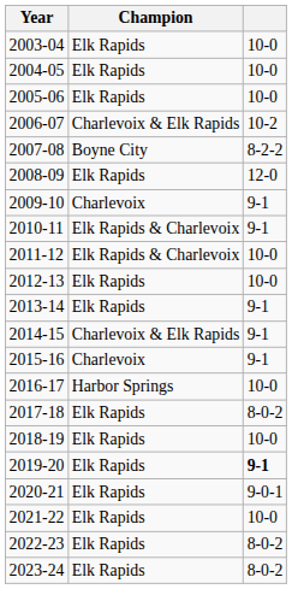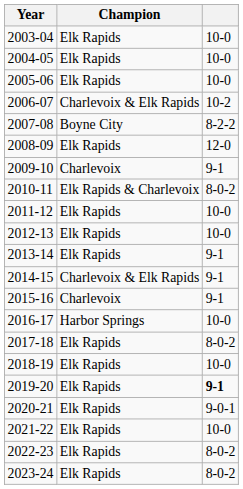2010-11 | column 3: 9-1 -> 8-0-2
2011-12 | Champion: Elk Rapids & Charlevoix -> Elk Rapids
